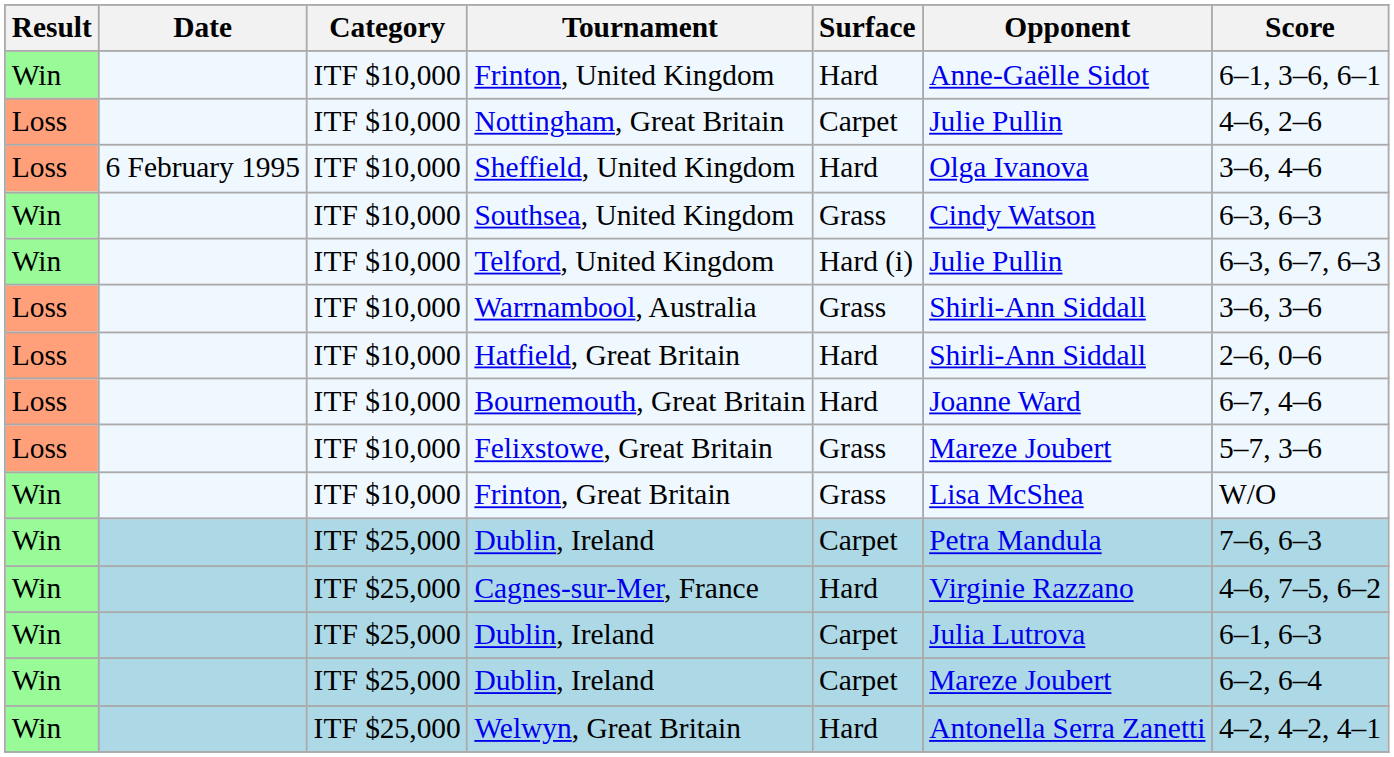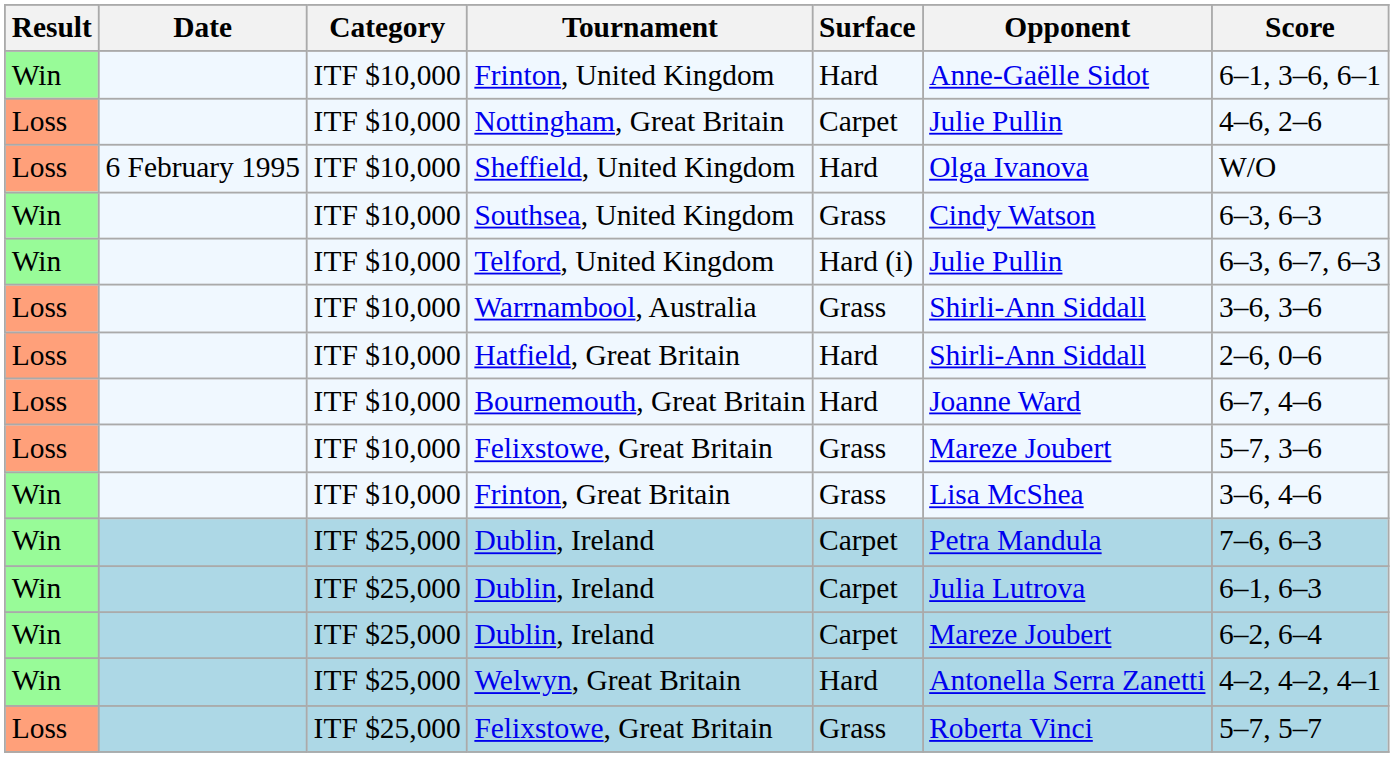Sheffield, United Kingdom | Score: 3–6, 4–6 -> W/O
Frinton, Great Britain | Score: W/O -> 3–6, 4–6
- row: Win | ITF $25,000 | Cagnes-sur-Mer, France | Hard | Virginie Razzano | 4–6, 7–5, 6–2
+ row: Loss | ITF $25,000 | Felixstowe, Great Britain | Grass | Roberta Vinci | 5–7, 5–7
